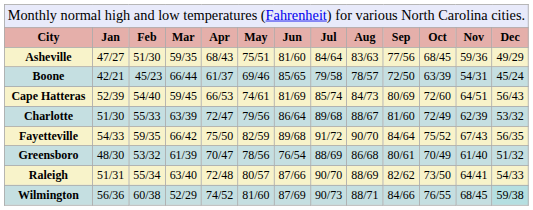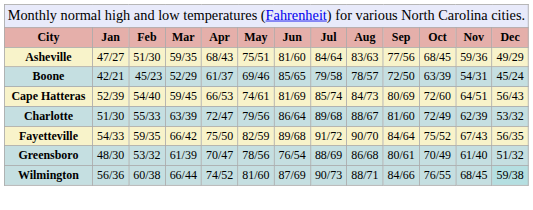Boone | column 4: 66/44 -> 52/29
- row: Raleigh | 51/31 | 55/34 | 63/40 | 72/48 | 80/57 | 87/66 | 90/70 | 88/69 | 82/62 | 73/50 | 64/41 | 54/33
Wilmington | column 4: 52/29 -> 66/44
